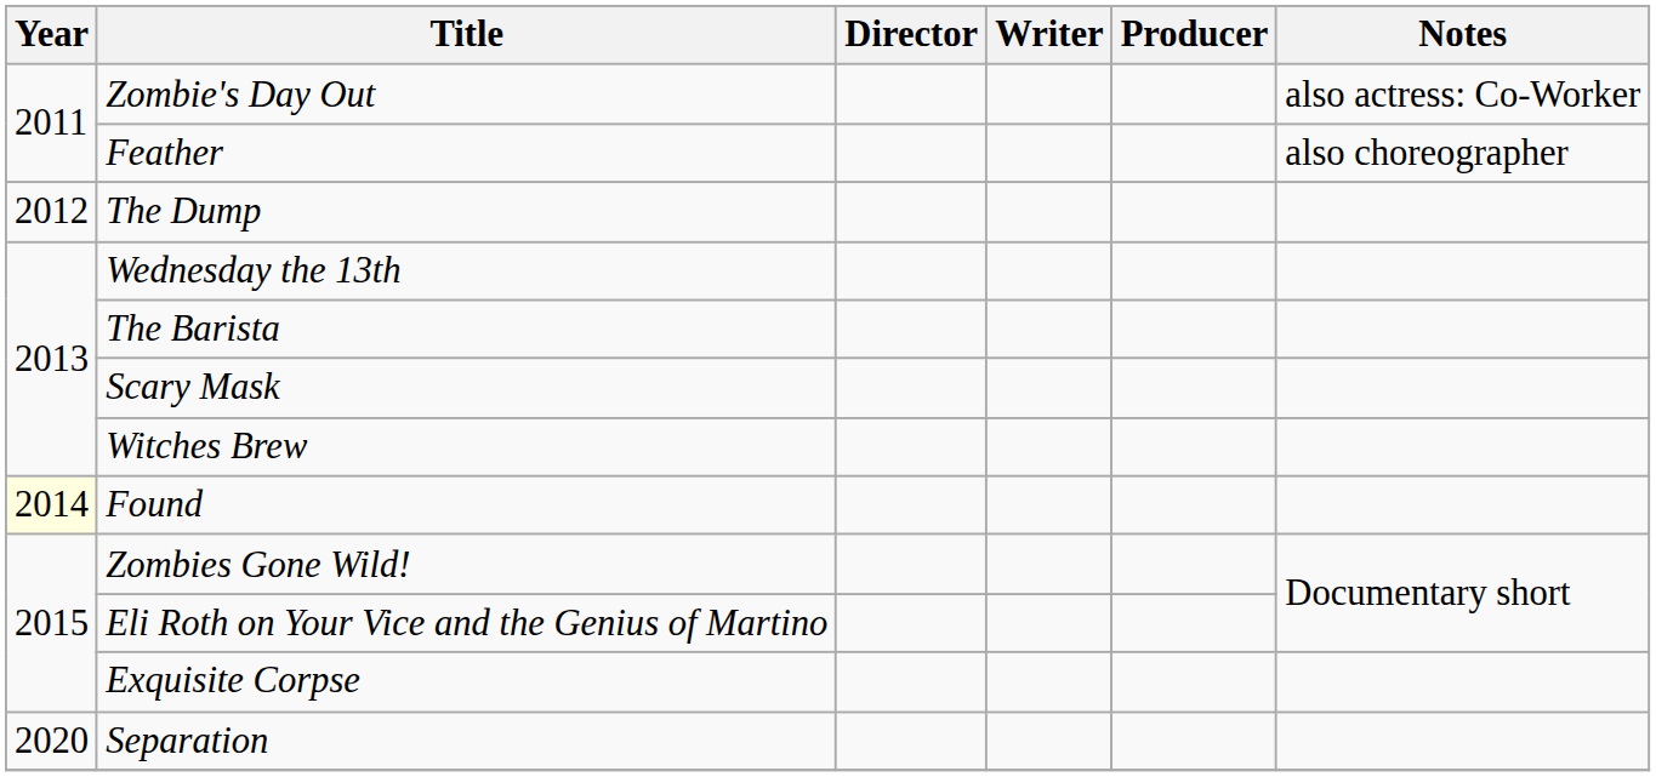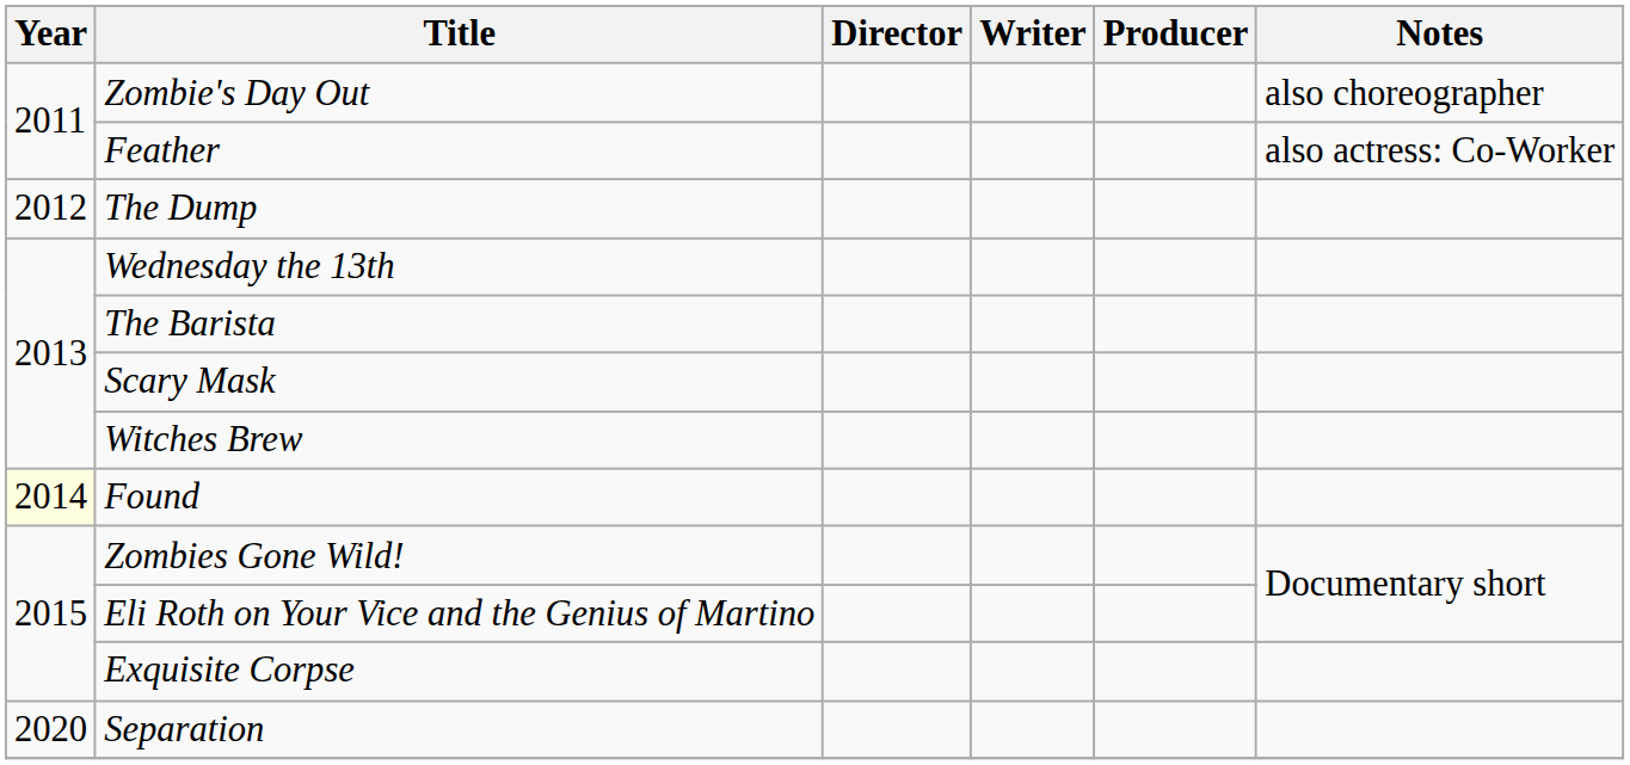Zombie's Day Out | Notes: also actress: Co-Worker -> also choreographer
Feather | Notes: also choreographer -> also actress: Co-Worker
